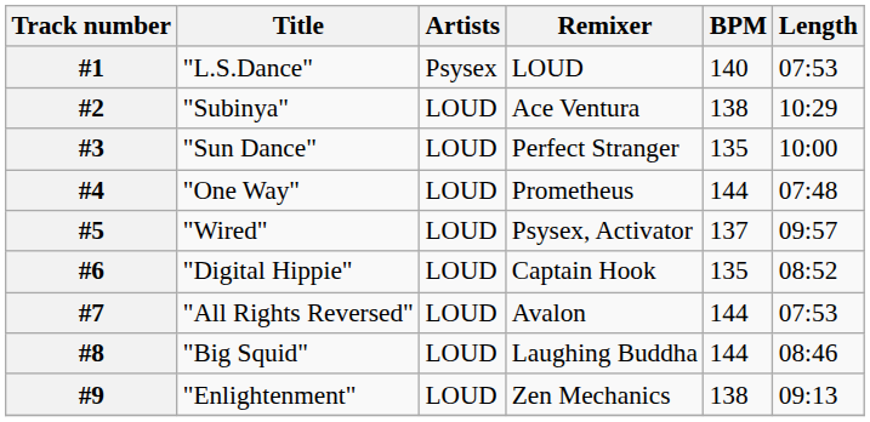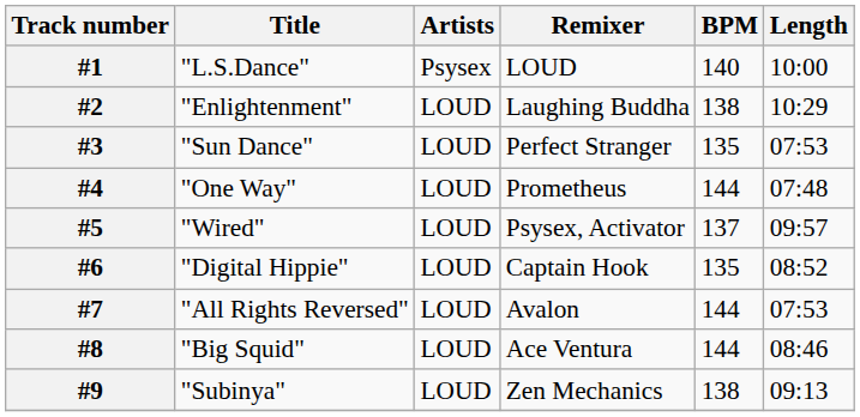#1 | Length: 07:53 -> 10:00
#2 | Title: "Subinya" -> "Enlightenment"
#2 | Remixer: Ace Ventura -> Laughing Buddha
#3 | Length: 10:00 -> 07:53
#8 | Remixer: Laughing Buddha -> Ace Ventura
#9 | Title: "Enlightenment" -> "Subinya"
